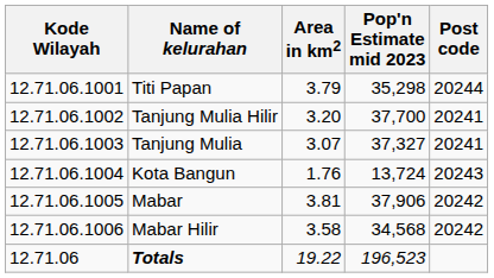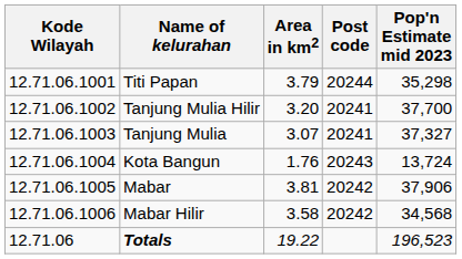columns swapped: Pop'n Estimate mid 2023 <-> Post code
